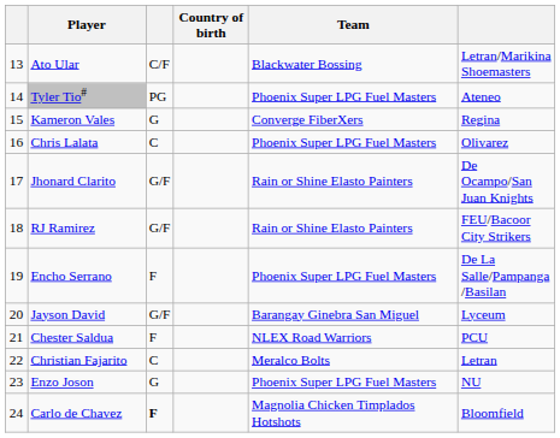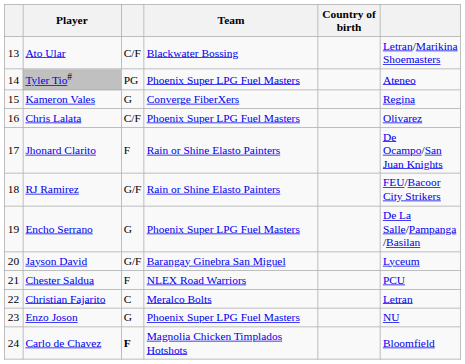columns swapped: Country of birth <-> Team
Chris Lalata | column 3: C -> C/F
Jhonard Clarito | column 3: G/F -> F
Encho Serrano | column 3: F -> G
